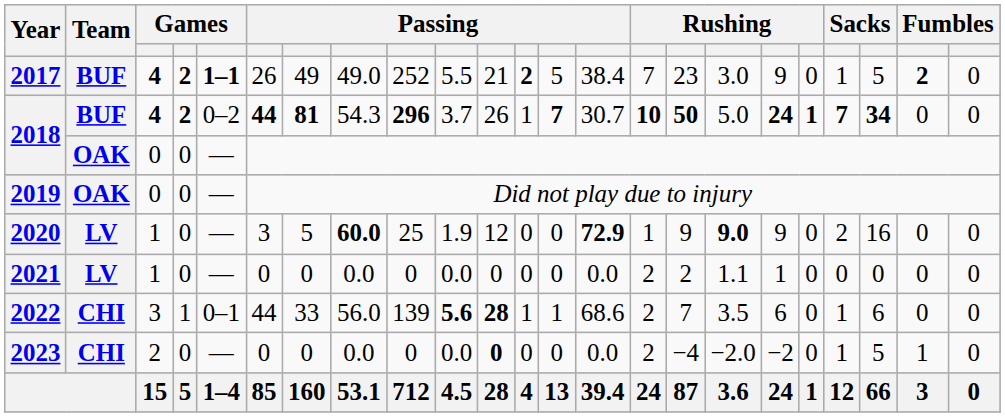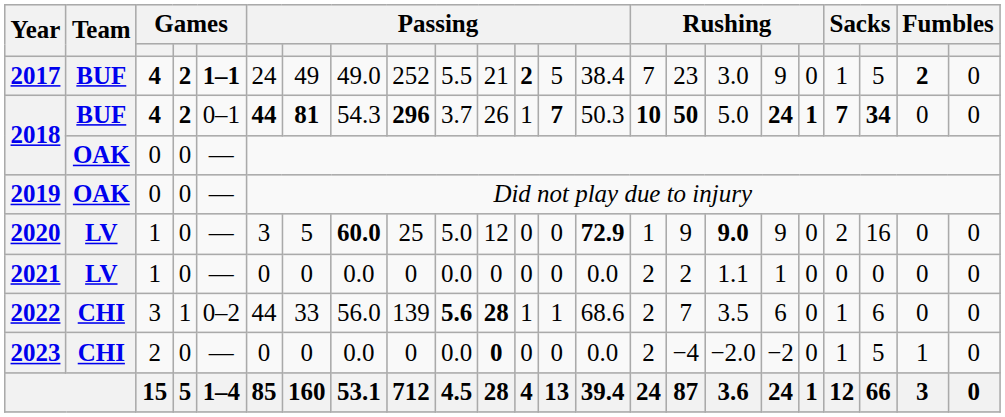2017 | column 6: 26 -> 24
2018 / 4 | column 5: 0–2 -> 0–1
2018 / 4 | column 14: 30.7 -> 50.3
2020 | column 10: 1.9 -> 5.0
2022 | column 5: 0–1 -> 0–2
